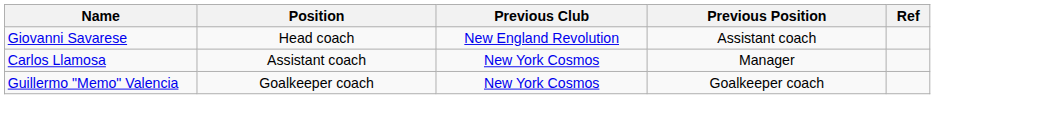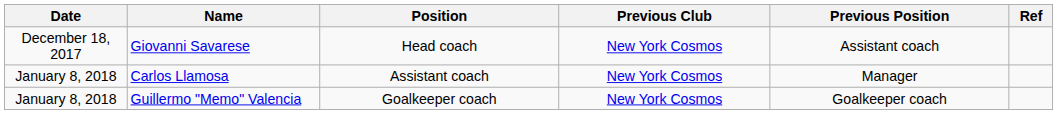+ column: Date | December 18, 2017 | January 8, 2018 | January 8, 2018
Giovanni Savarese | Previous Club: New England Revolution -> New York Cosmos
